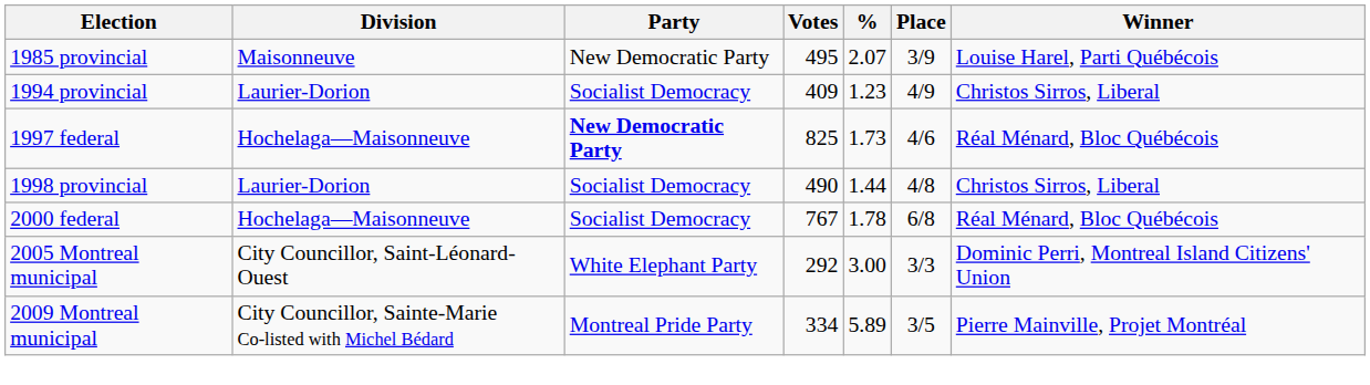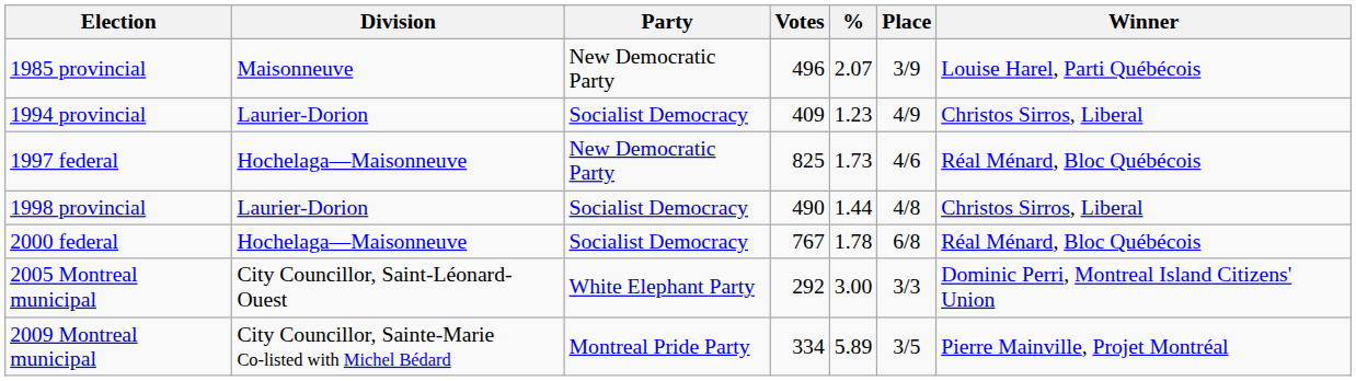1985 provincial | Votes: 495 -> 496
1997 federal | Party: bold -> normal
